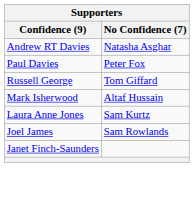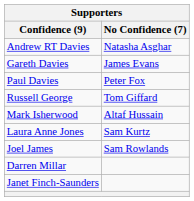+ row: Gareth Davies | James Evans
+ row: Darren Millar
